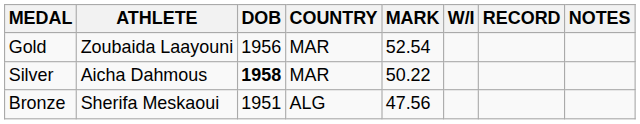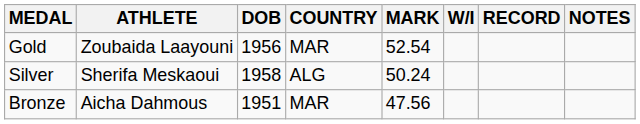Silver | ATHLETE: Aicha Dahmous -> Sherifa Meskaoui
Silver | DOB: bold -> normal
Silver | COUNTRY: MAR -> ALG
Silver | MARK: 50.22 -> 50.24
Bronze | ATHLETE: Sherifa Meskaoui -> Aicha Dahmous
Bronze | COUNTRY: ALG -> MAR
